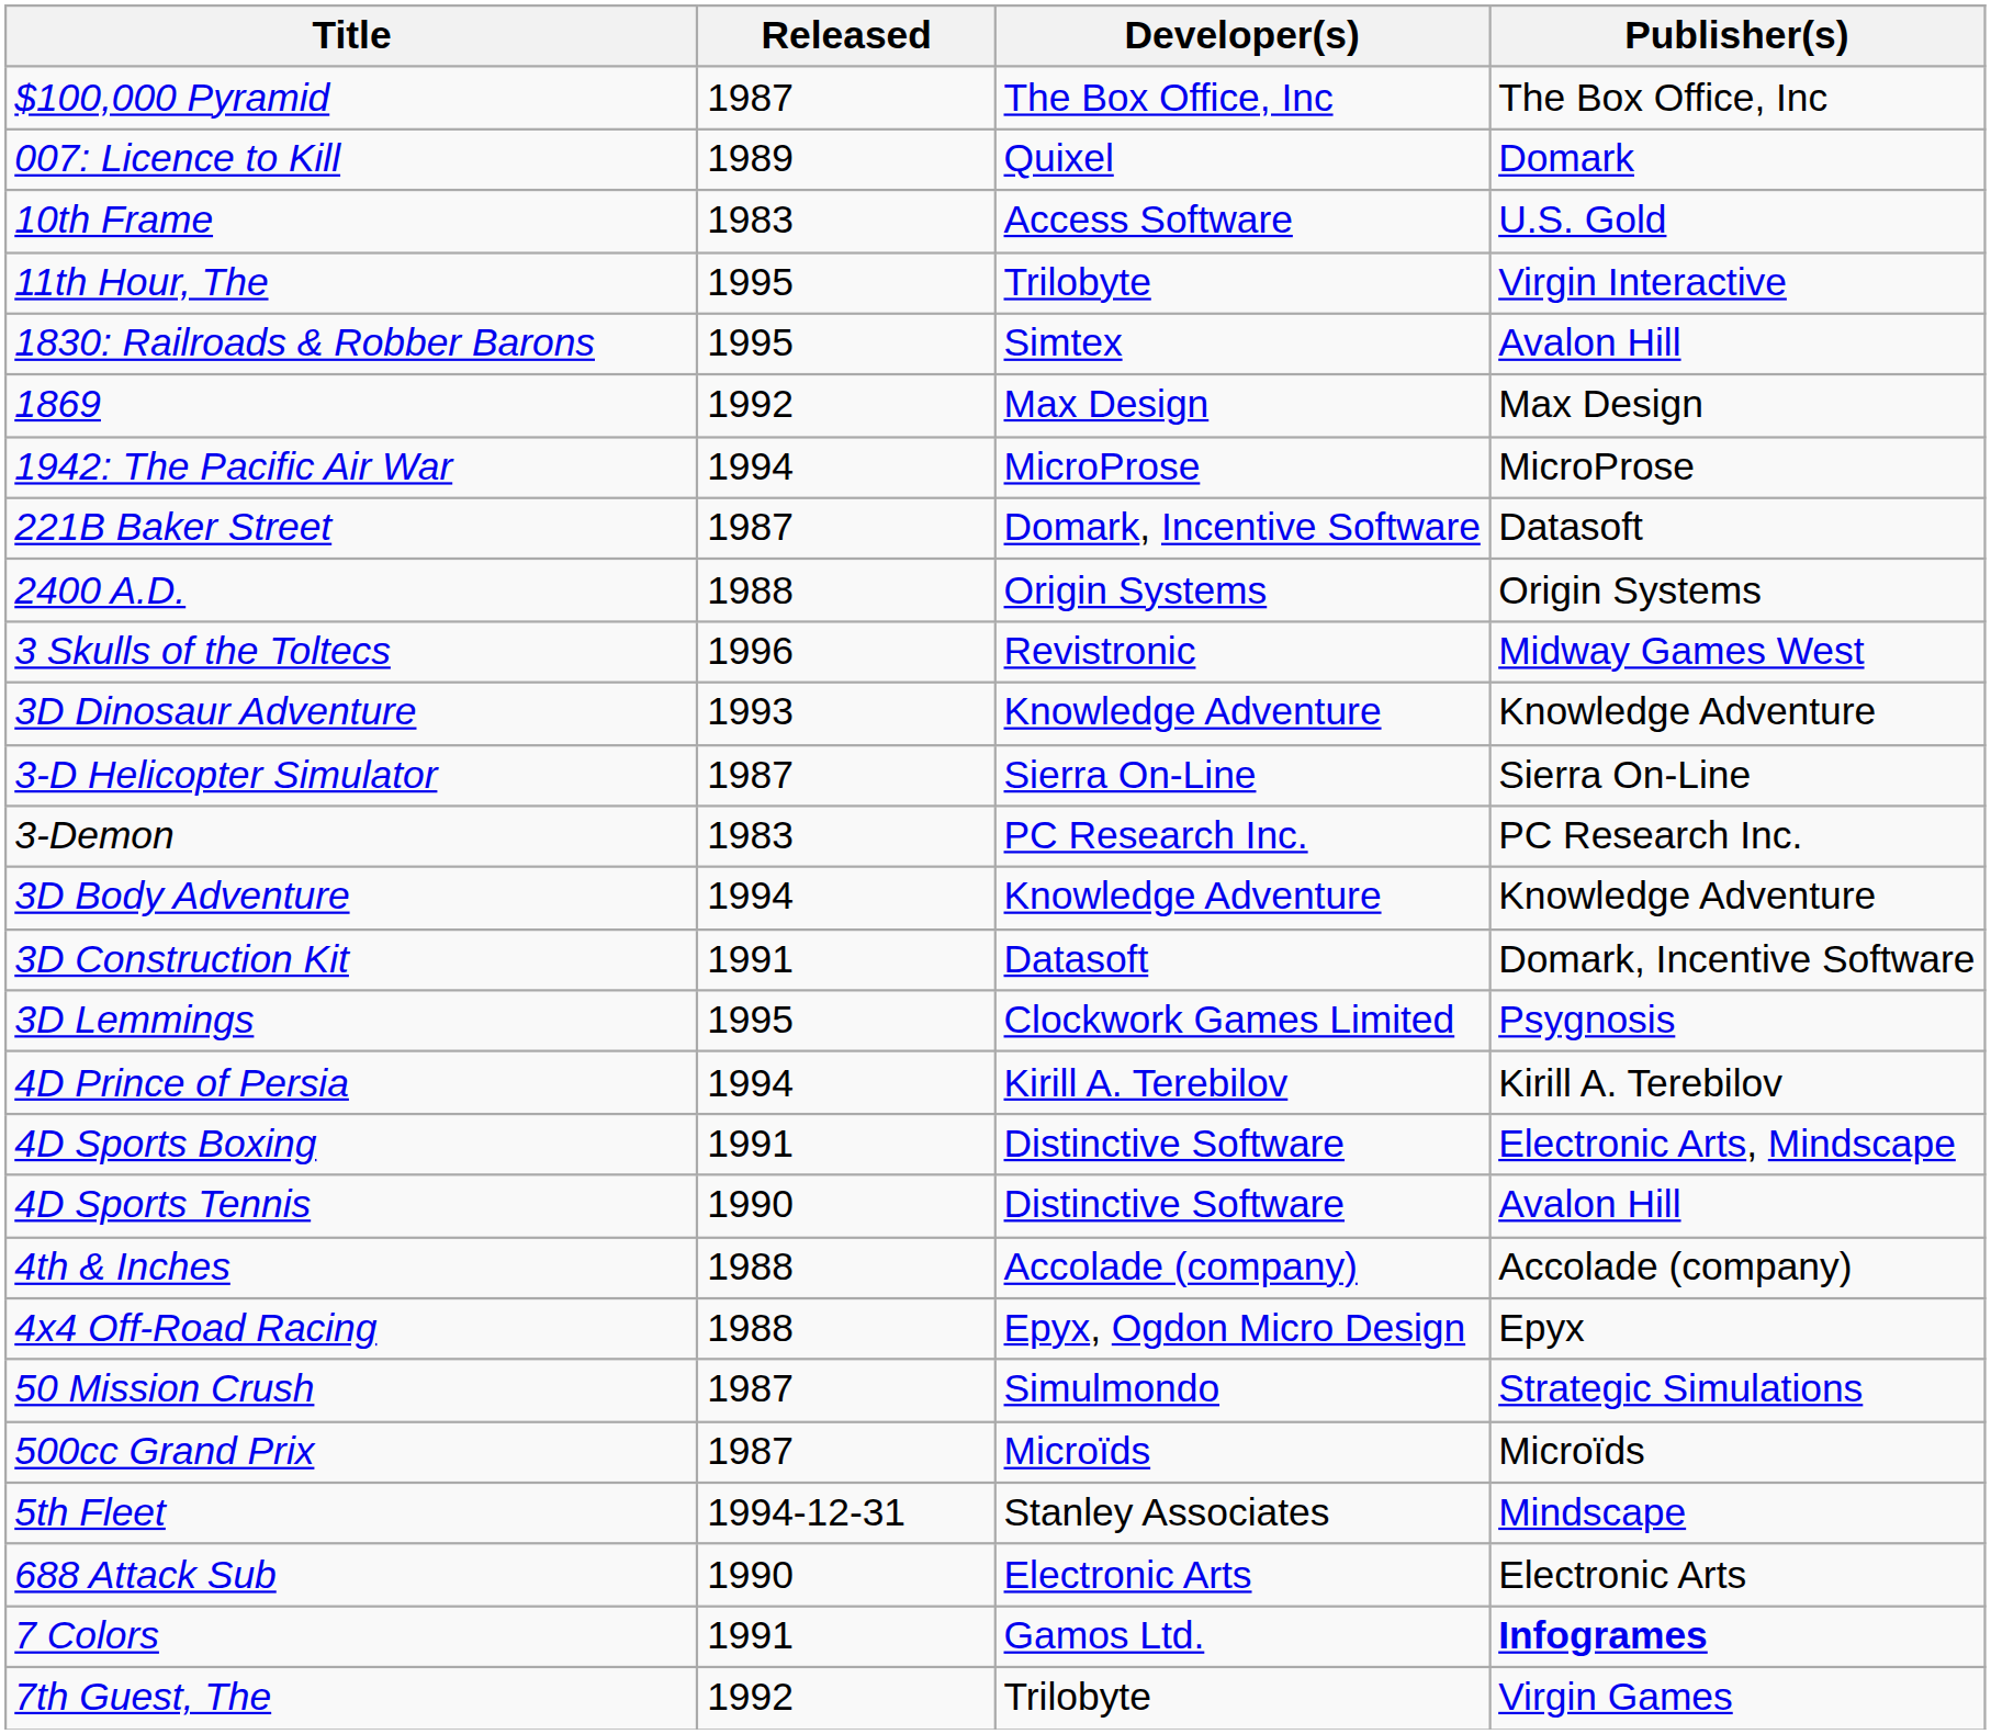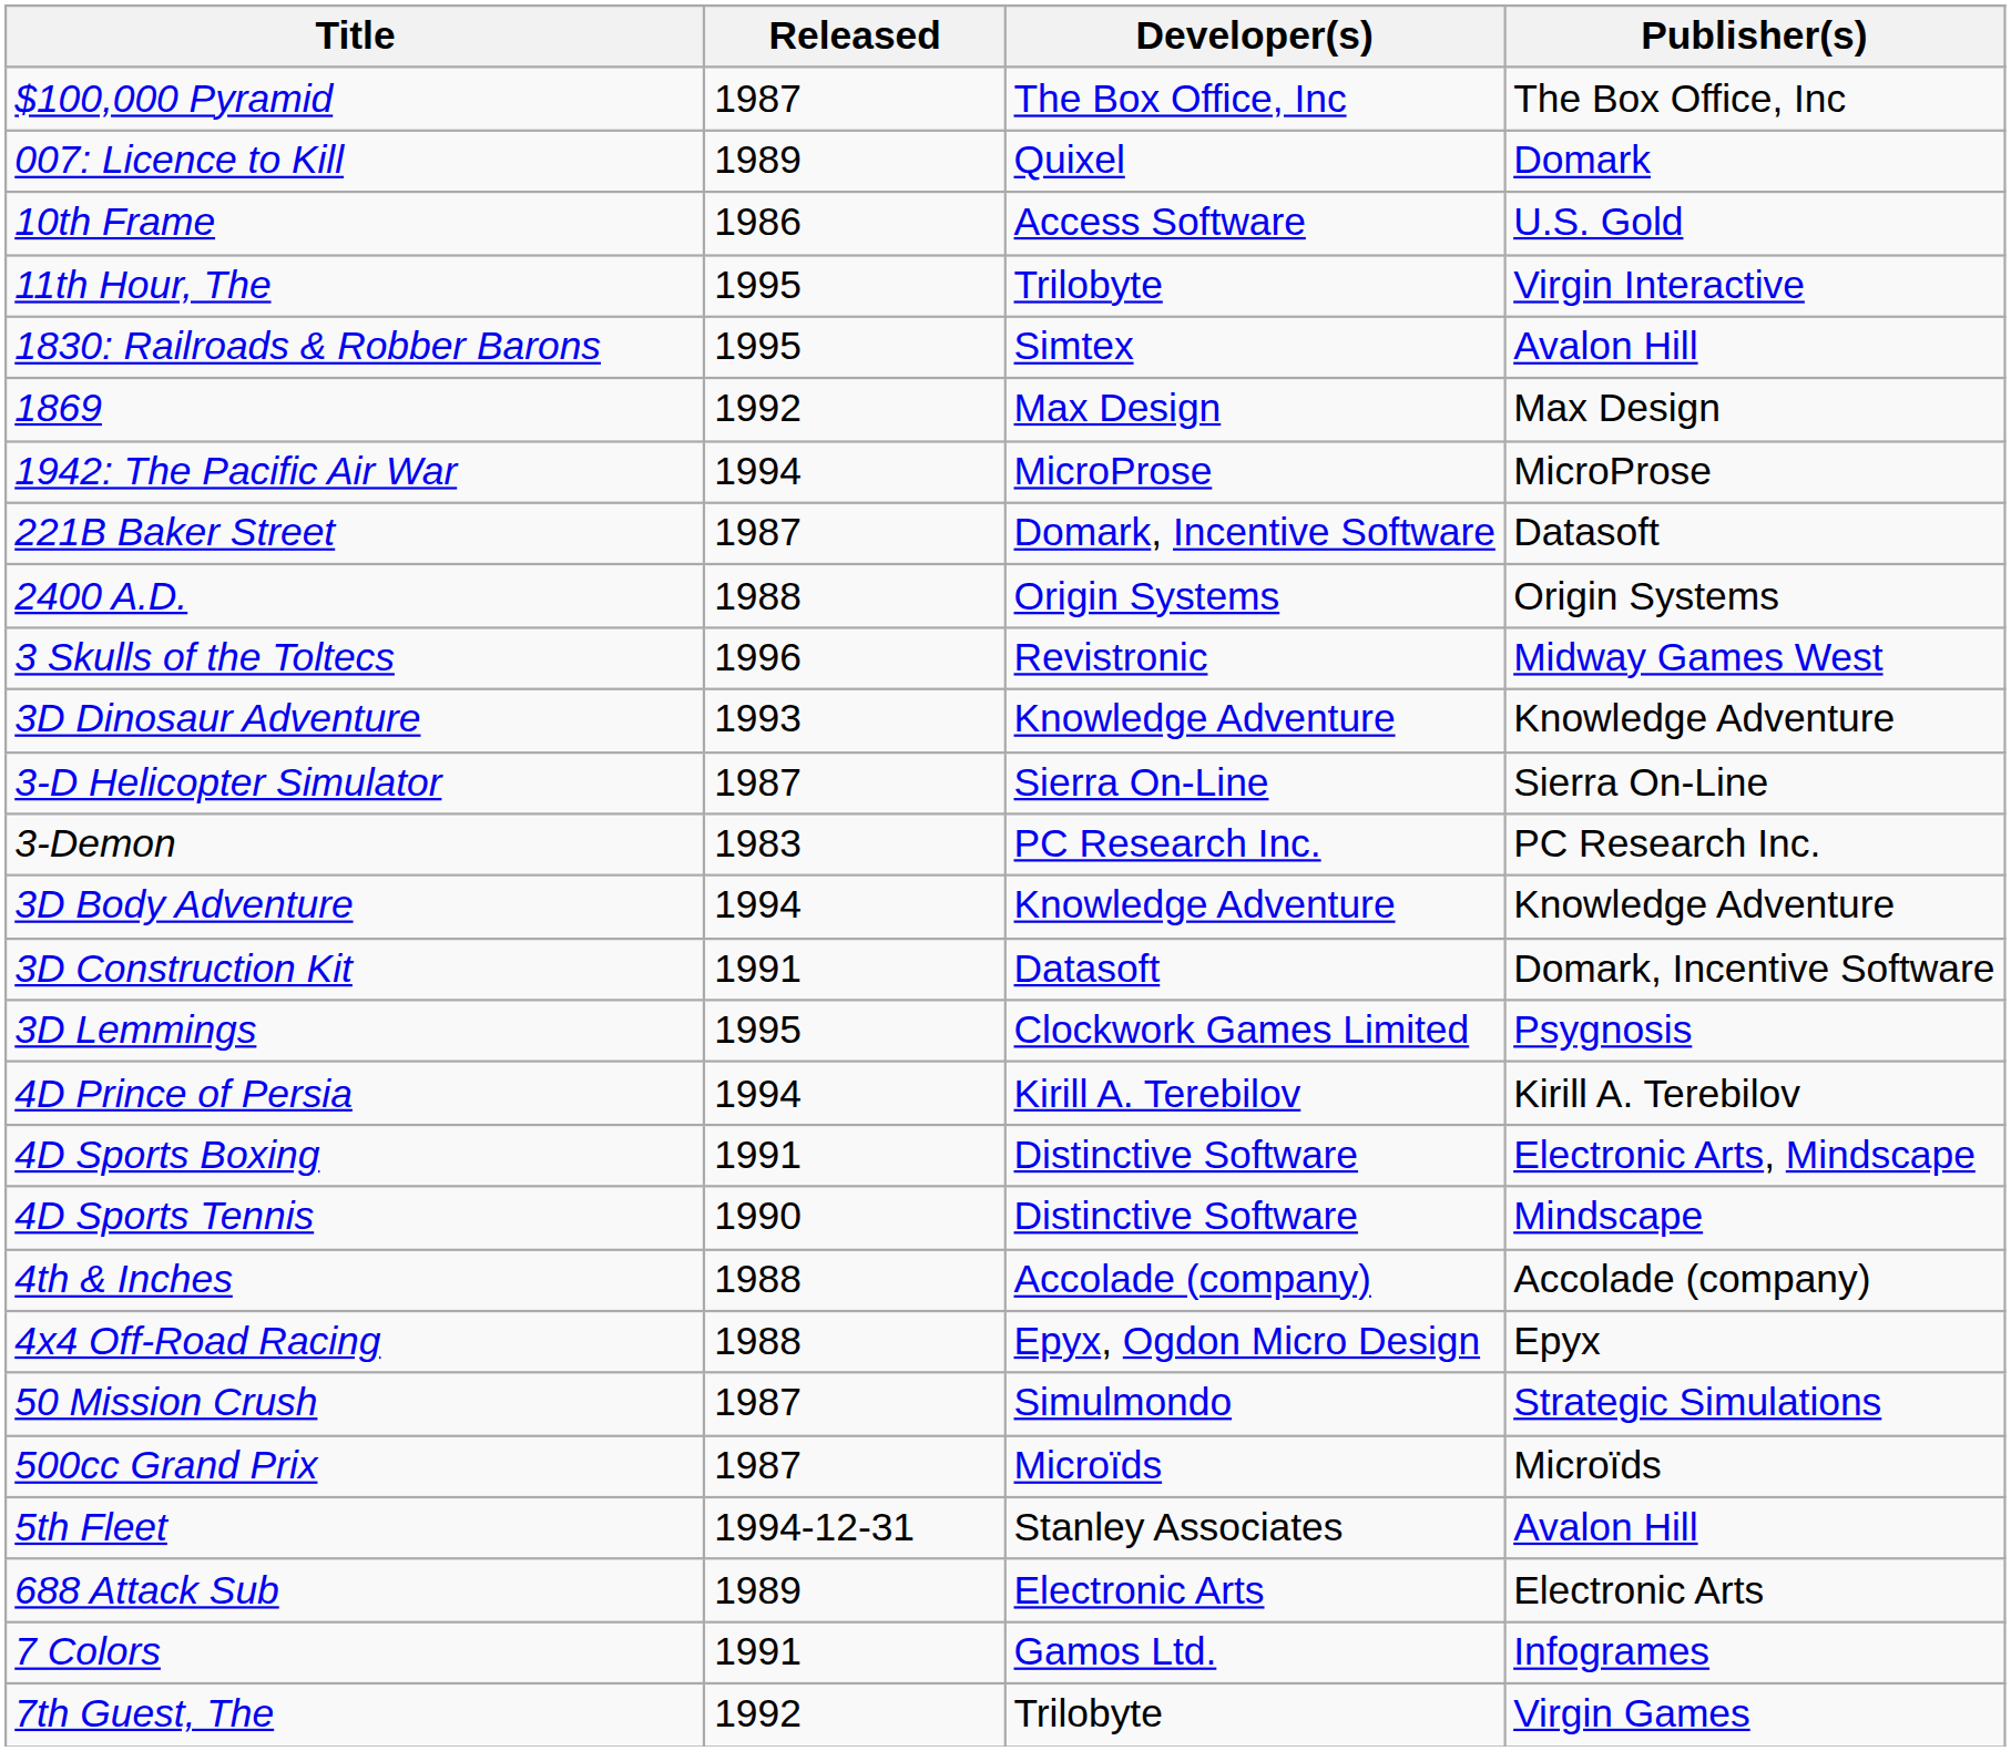10th Frame | Released: 1983 -> 1986
4D Sports Tennis | Publisher(s): Avalon Hill -> Mindscape
5th Fleet | Publisher(s): Mindscape -> Avalon Hill
688 Attack Sub | Released: 1990 -> 1989
7 Colors | Publisher(s): bold -> normal
